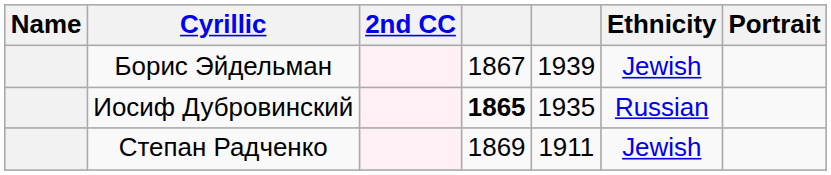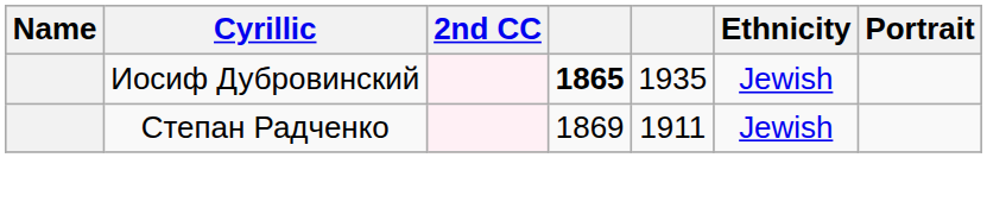- row: Борис Эйдельман | 1867 | 1939 | Jewish
Иосиф Дубровинский | Ethnicity: Russian -> Jewish
